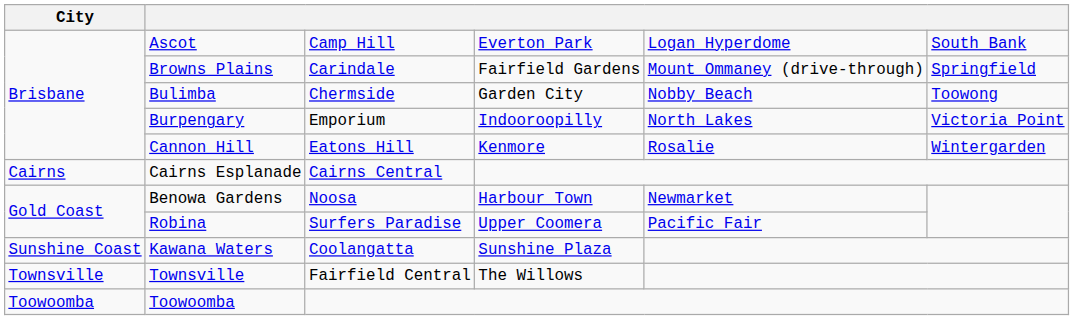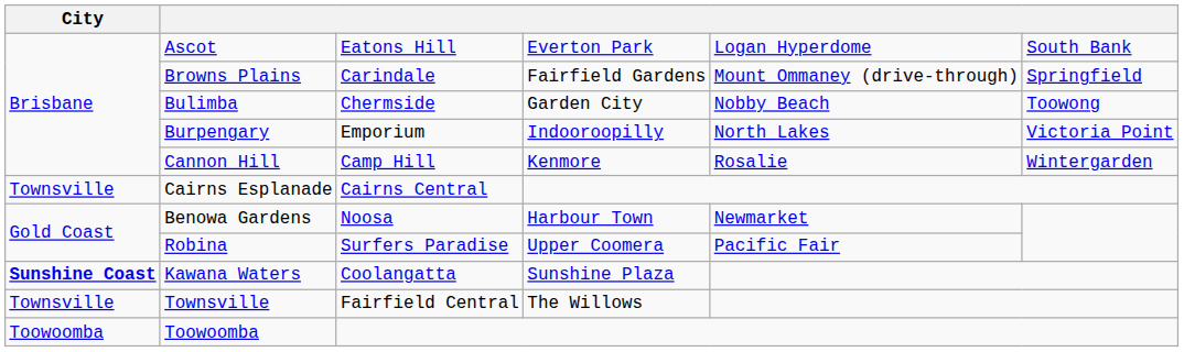Ascot | column 3: Camp Hill -> Eatons Hill
Cannon Hill | column 3: Eatons Hill -> Camp Hill
Cairns Esplanade | City: Cairns -> Townsville
Kawana Waters | City: normal -> bold
